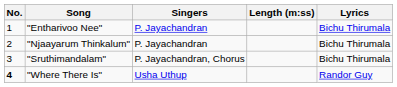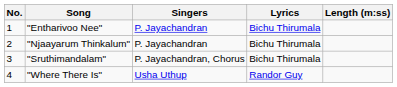columns swapped: Lyrics <-> Length (m:ss)
"Where There Is" | No.: bold -> normal
